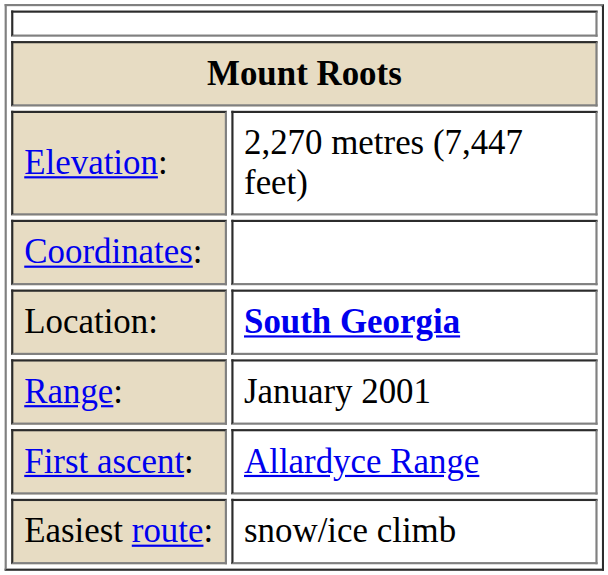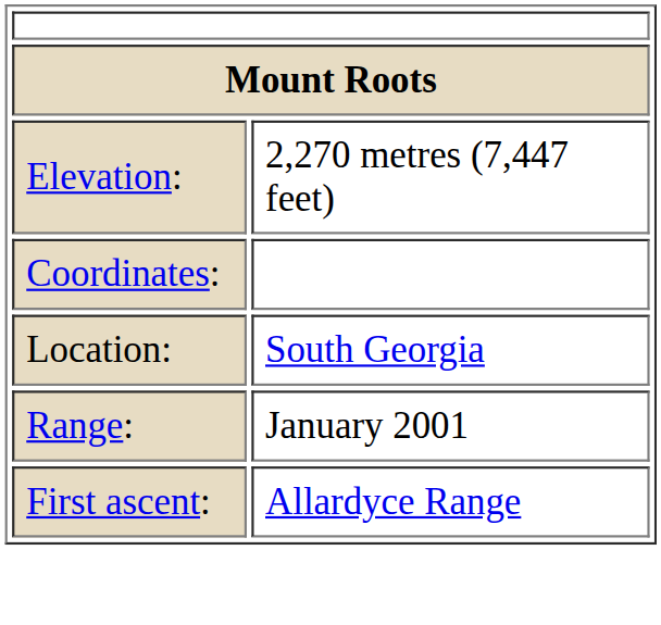Location: | column 2: bold -> normal
- row: Easiest route: | snow/ice climb
